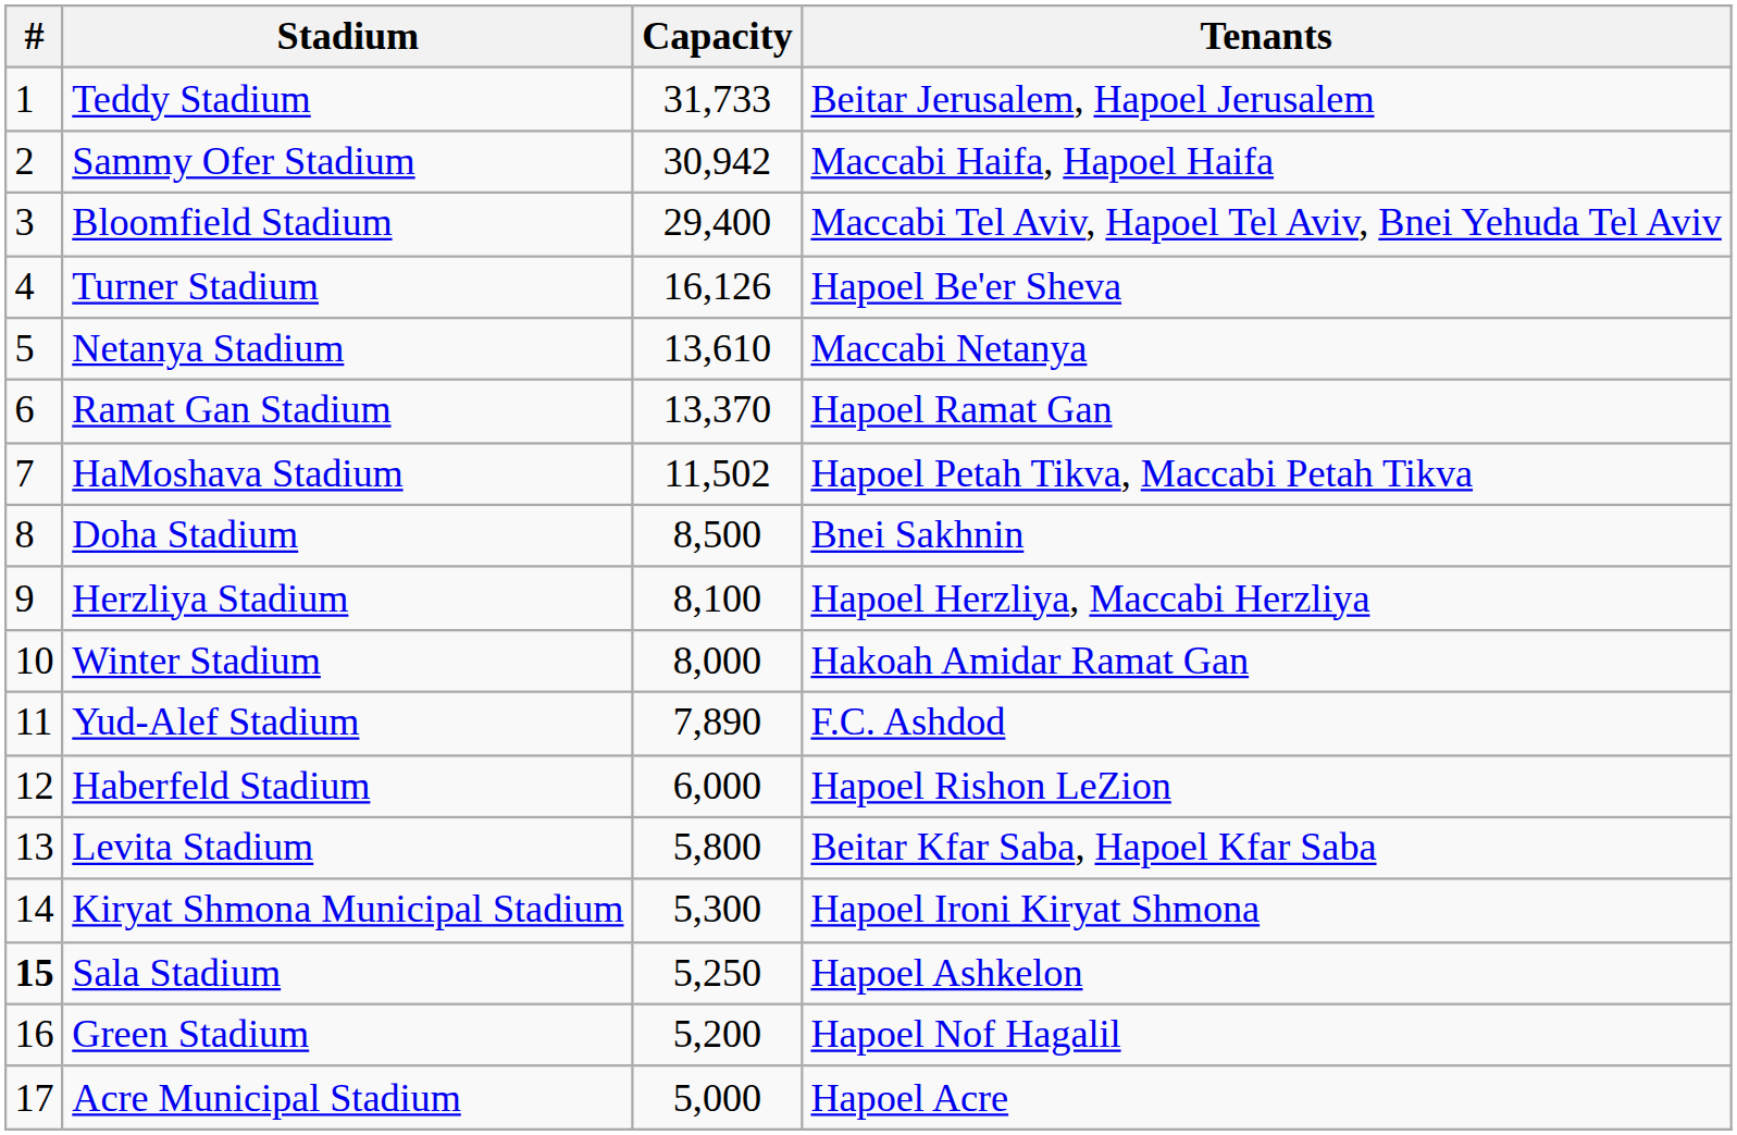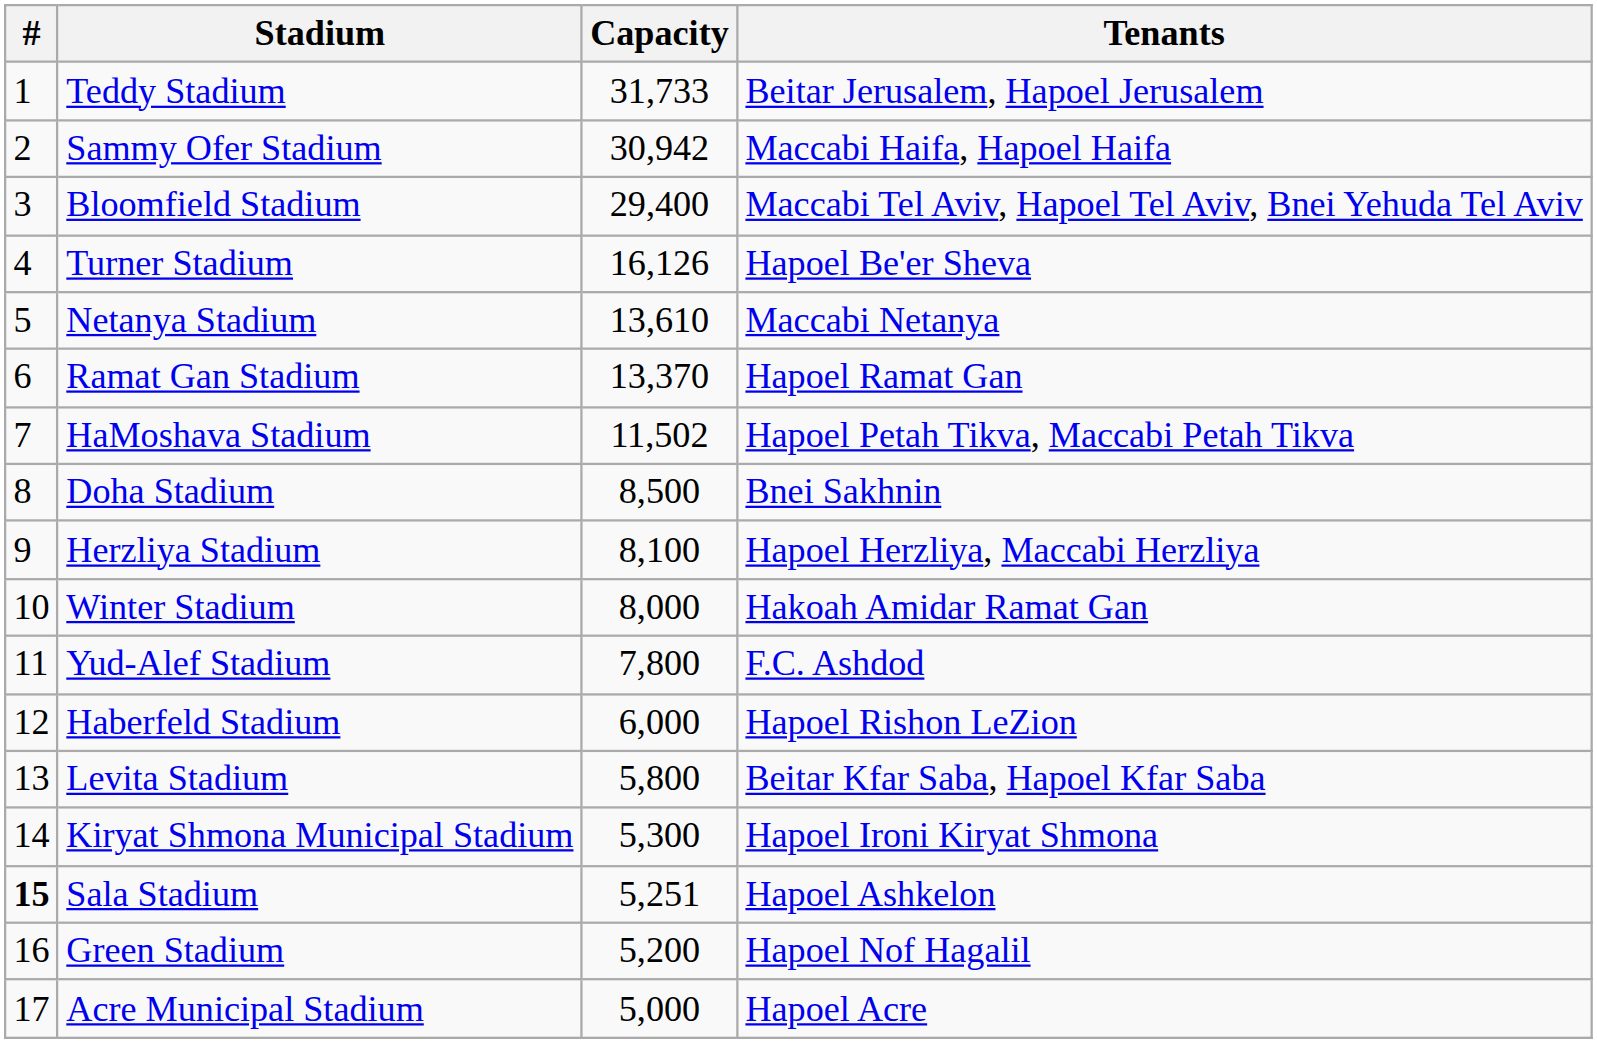Yud-Alef Stadium | Capacity: 7,890 -> 7,800
Sala Stadium | Capacity: 5,250 -> 5,251
